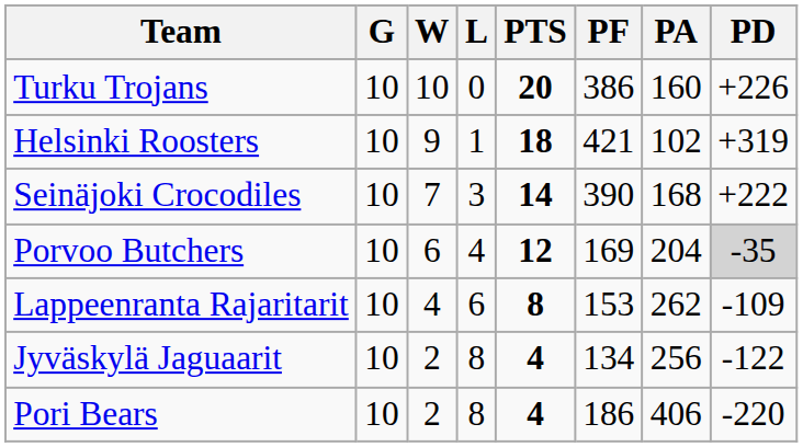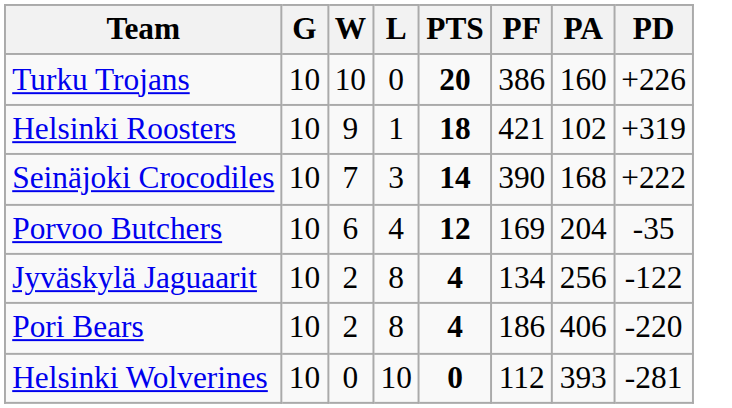Porvoo Butchers | PD: lightgrey background -> no background
- row: Lappeenranta Rajaritarit | 10 | 4 | 6 | 8 | 153 | 262 | -109
+ row: Helsinki Wolverines | 10 | 0 | 10 | 0 | 112 | 393 | -281
